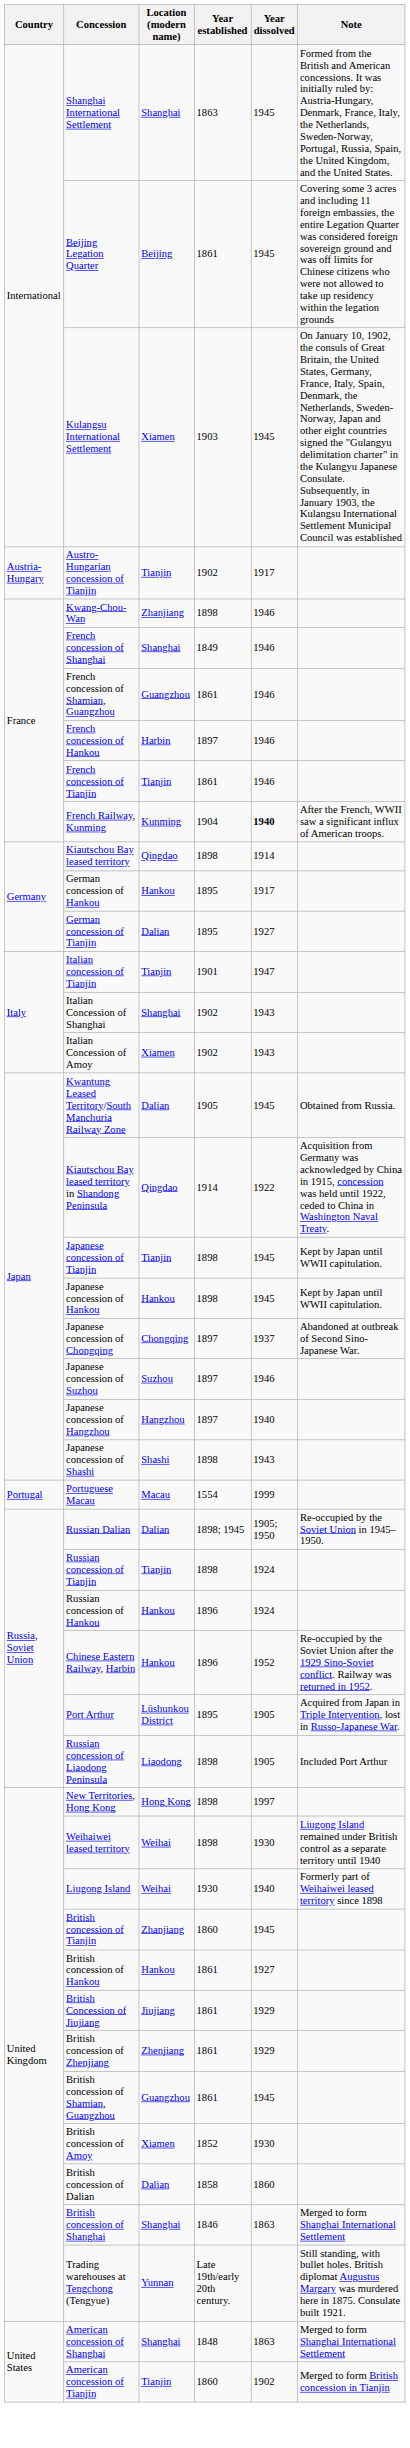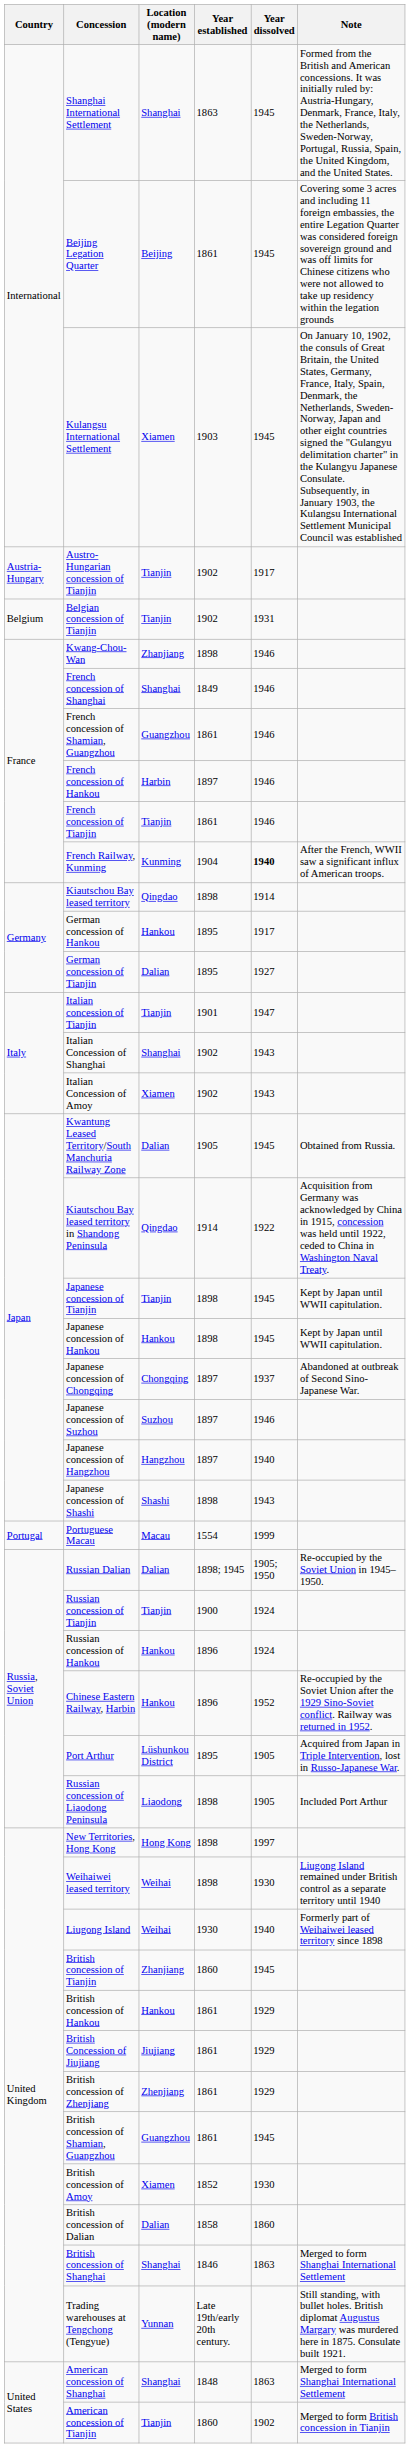+ row: Belgium | Belgian concession of Tianjin | Tianjin | 1902 | 1931
Russian concession of Tianjin | Year established: 1898 -> 1900
British concession of Hankou | Year dissolved: 1927 -> 1929
